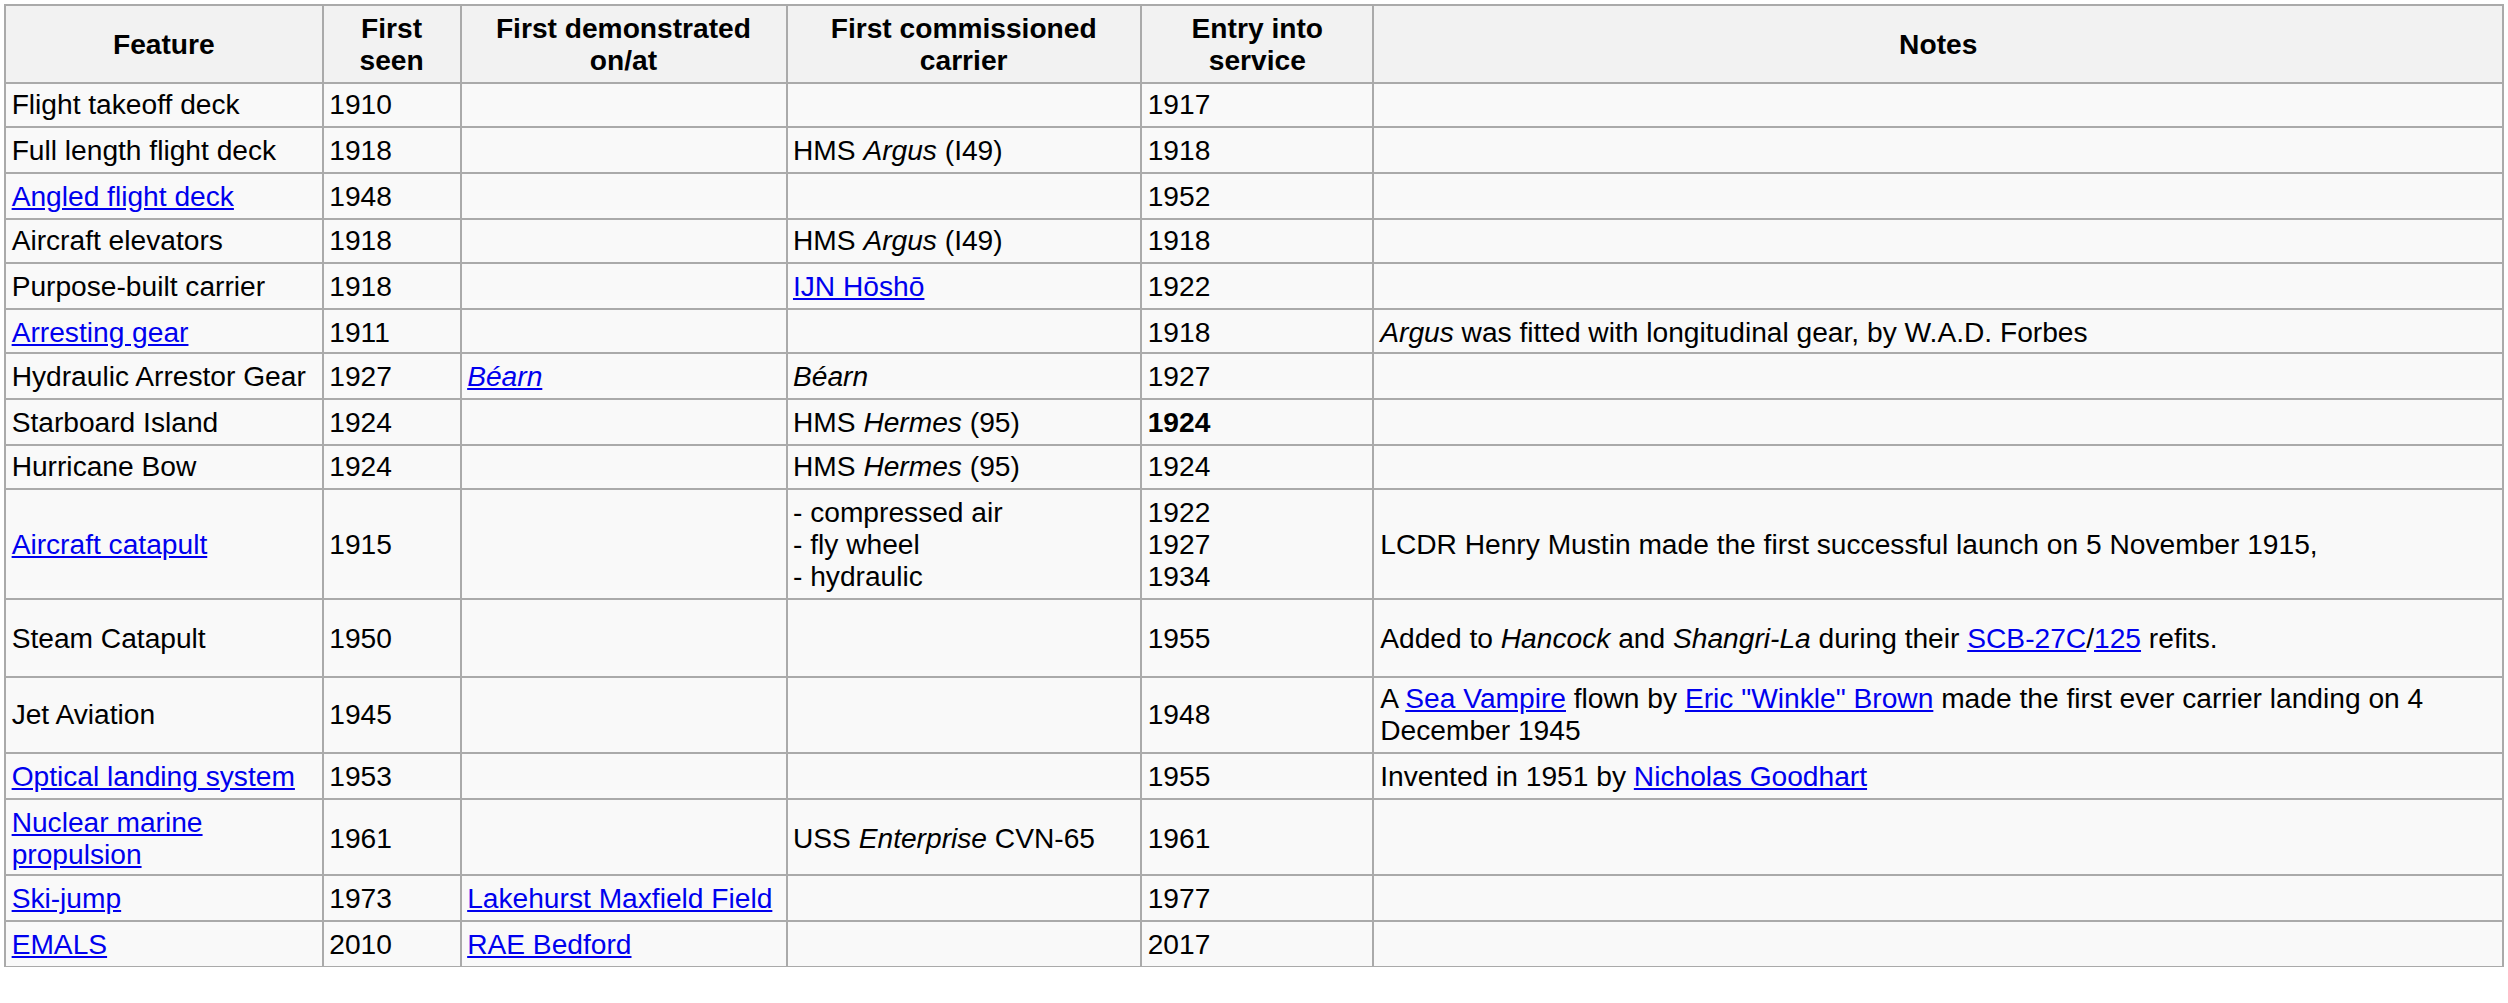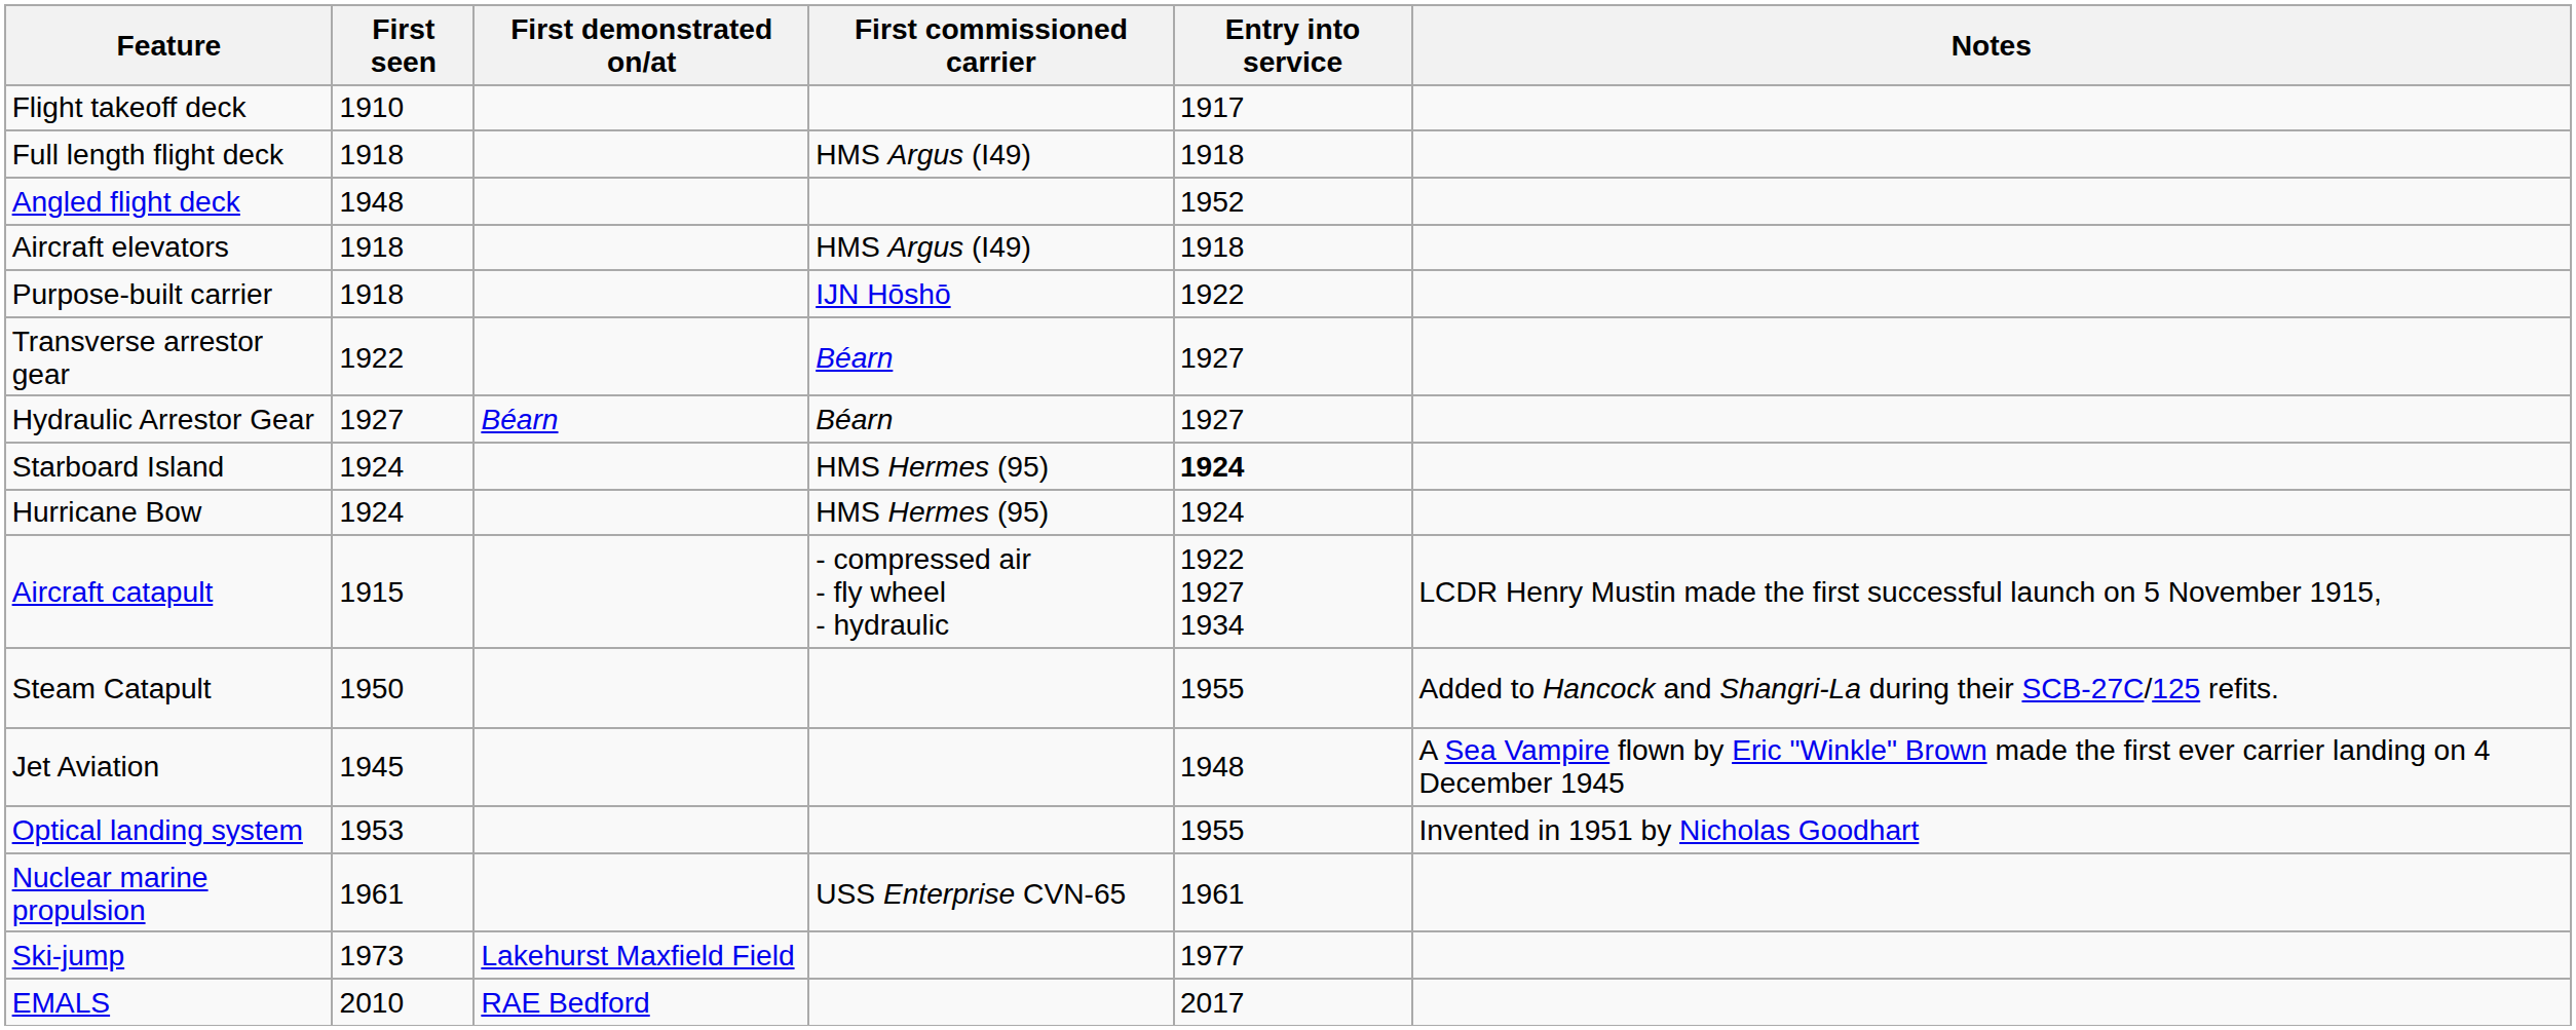- row: Arresting gear | 1911 | 1918 | Argus was fitted with longitudinal gear, by W.A.D. Forbes
+ row: Transverse arrestor gear | 1922 | Béarn | 1927
